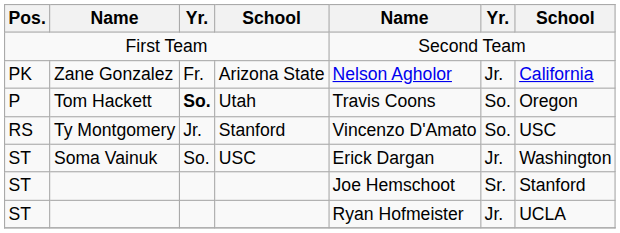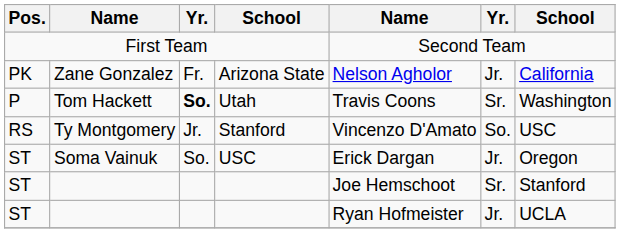Tom Hackett | column 6: So. -> Sr.
Tom Hackett | column 7: Oregon -> Washington
Soma Vainuk | column 7: Washington -> Oregon
